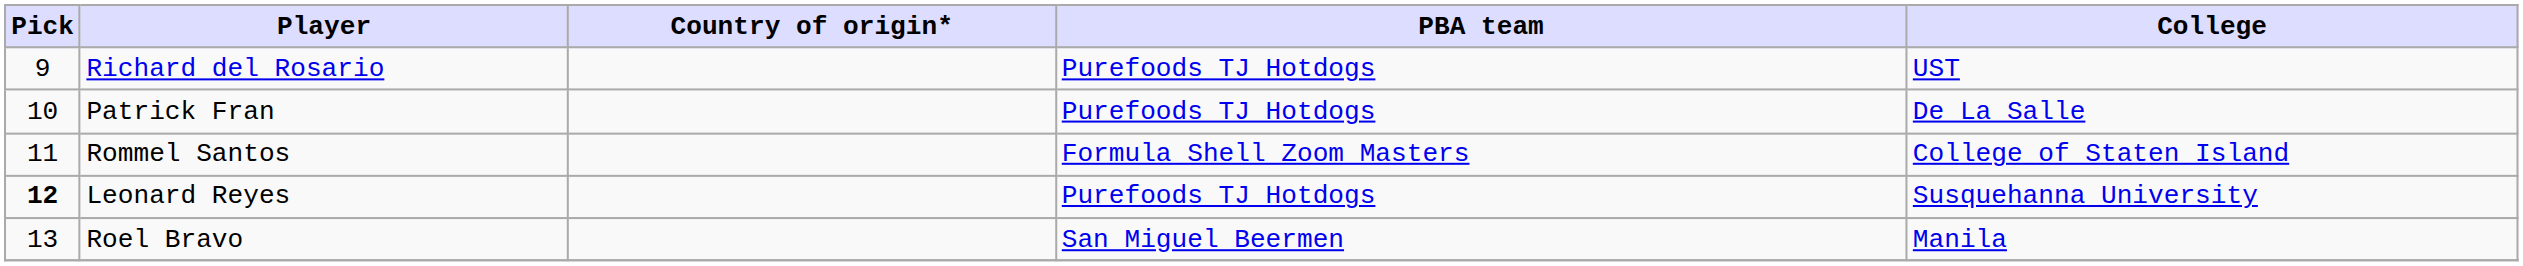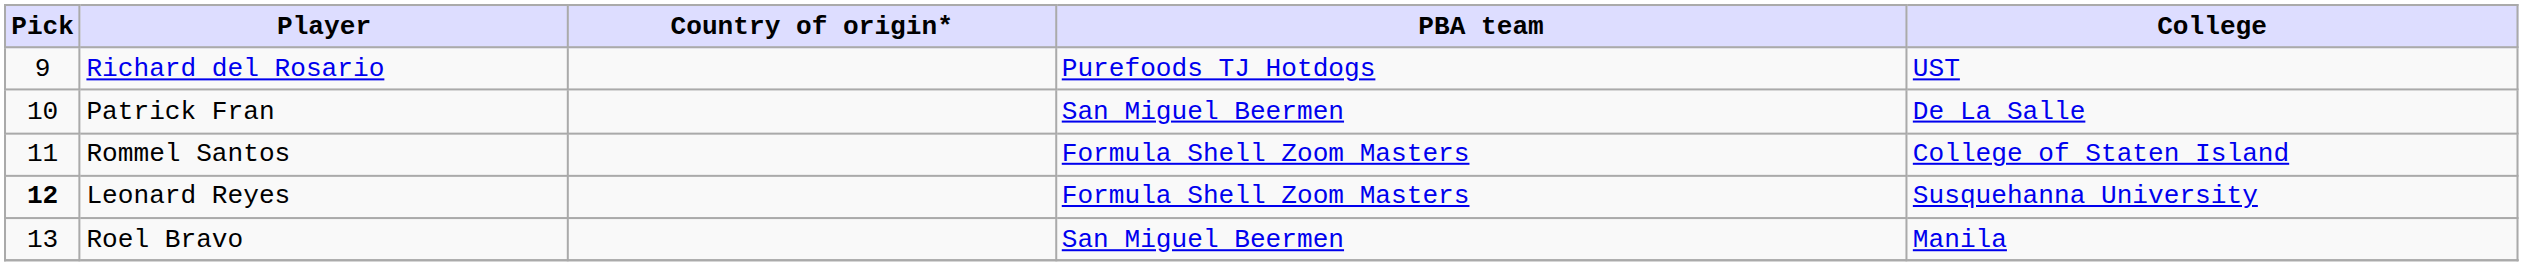Patrick Fran | PBA team: Purefoods TJ Hotdogs -> San Miguel Beermen
Leonard Reyes | PBA team: Purefoods TJ Hotdogs -> Formula Shell Zoom Masters
